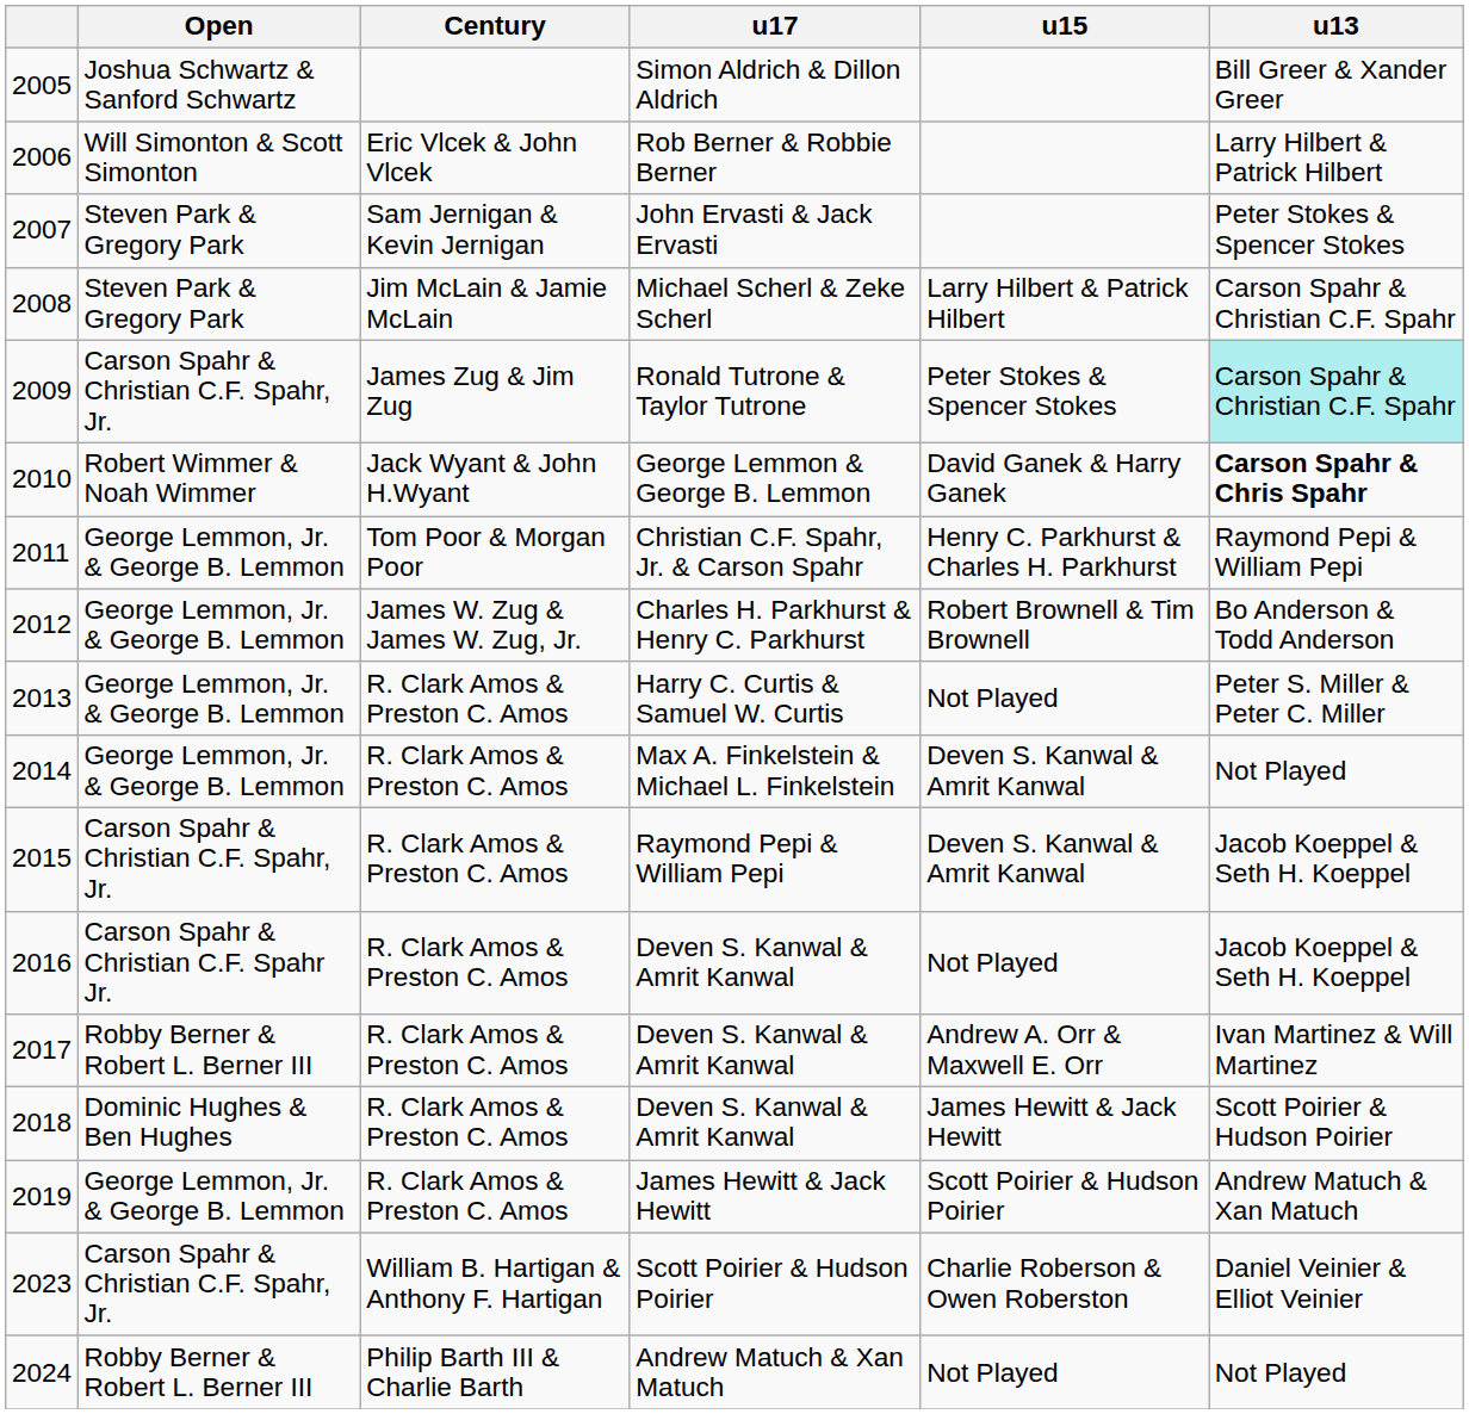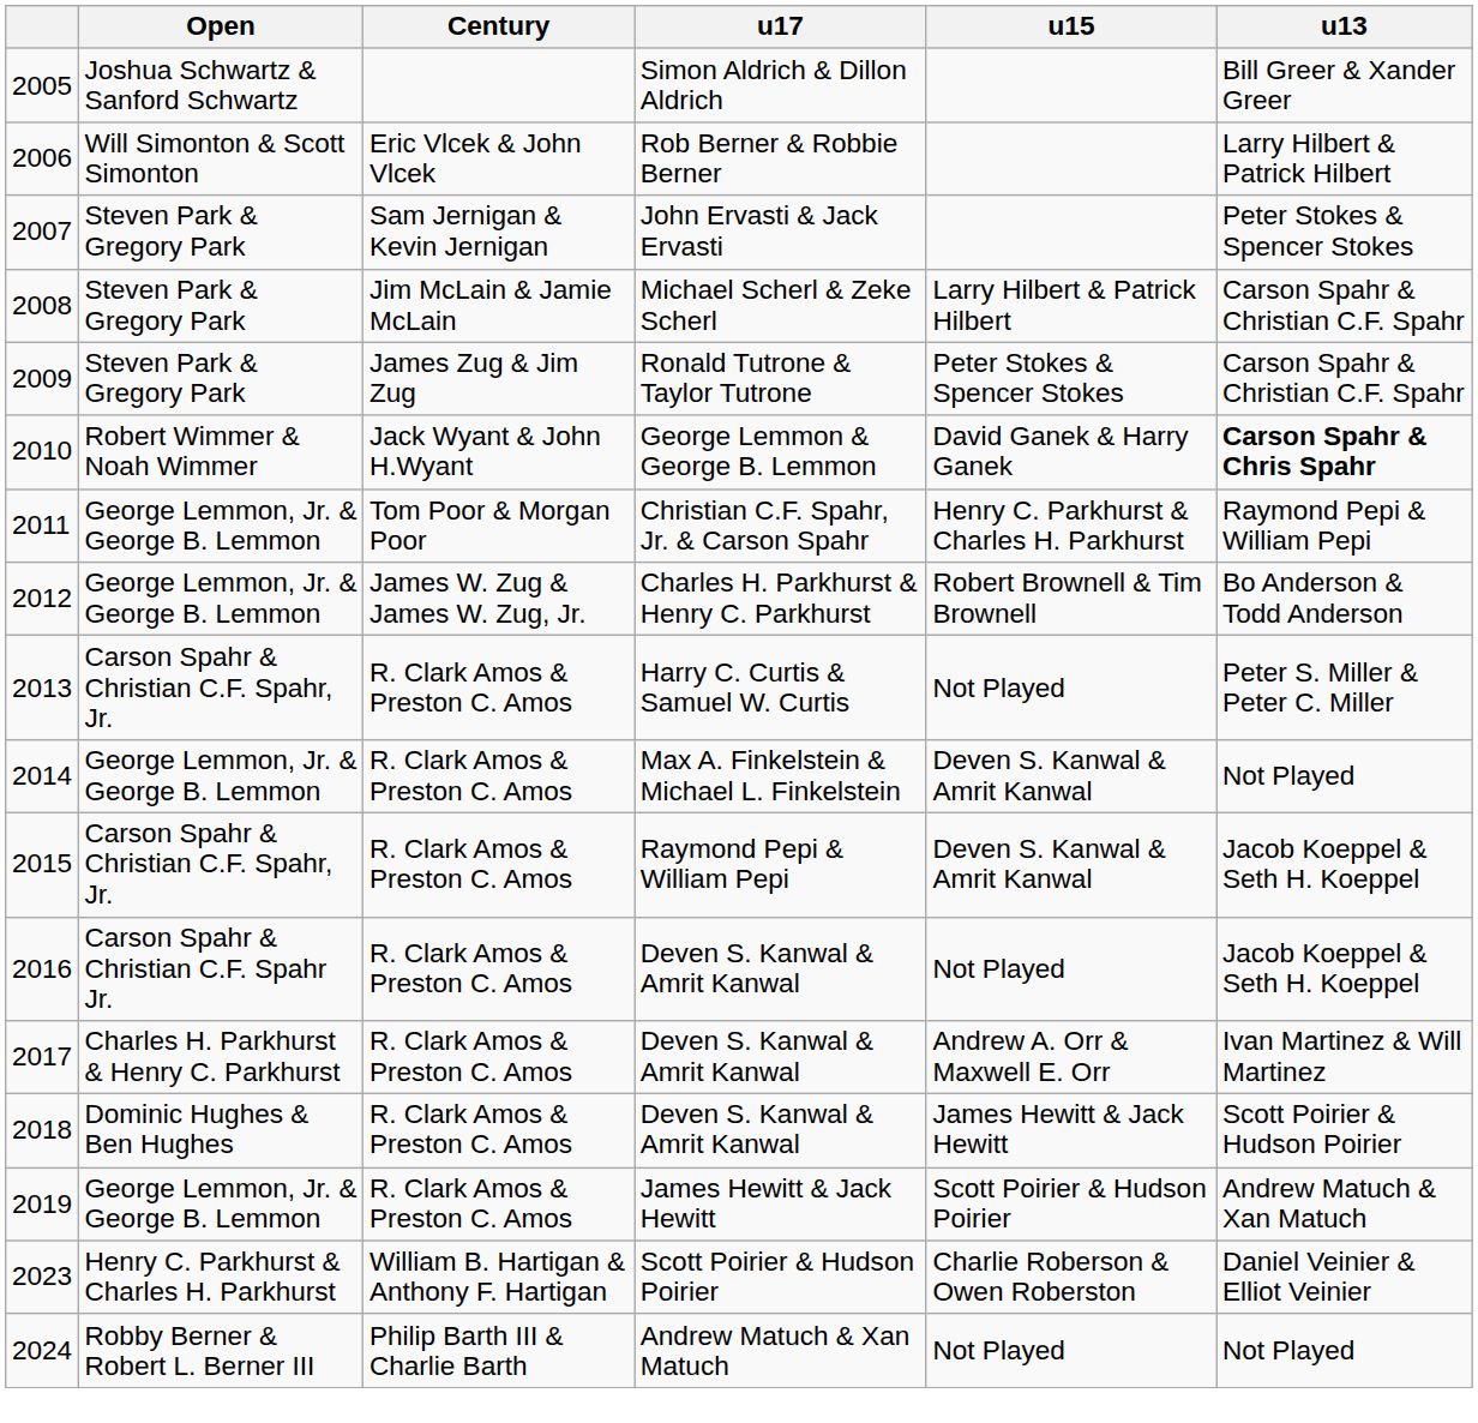2009 | Open: Carson Spahr & Christian C.F. Spahr, Jr. -> Steven Park & Gregory Park
2009 | u13: paleturquoise background -> no background
2013 | Open: George Lemmon, Jr. & George B. Lemmon -> Carson Spahr & Christian C.F. Spahr, Jr.
2017 | Open: Robby Berner & Robert L. Berner III -> Charles H. Parkhurst & Henry C. Parkhurst
2023 | Open: Carson Spahr & Christian C.F. Spahr, Jr. -> Henry C. Parkhurst & Charles H. Parkhurst
